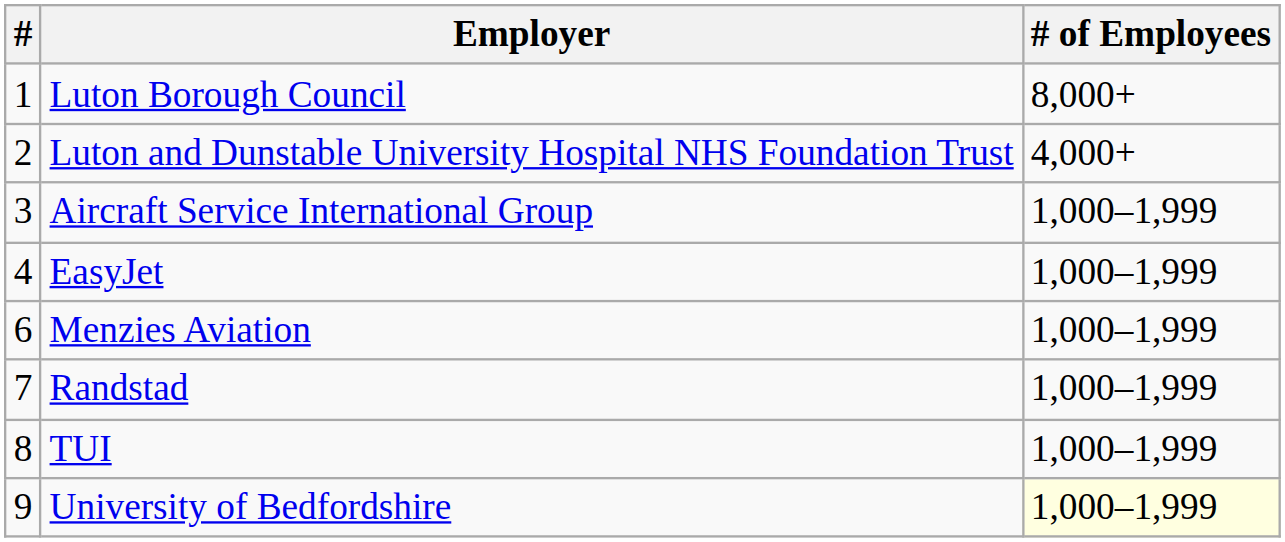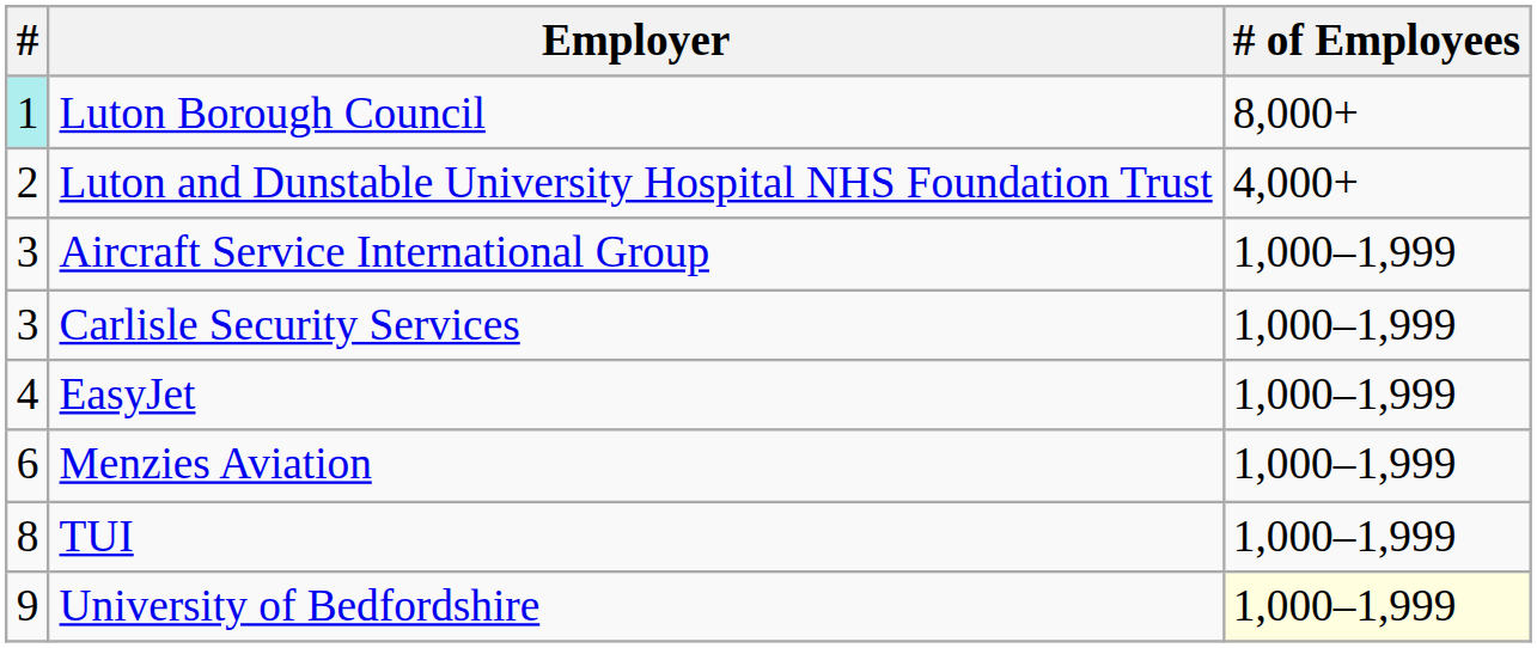Luton Borough Council | #: no background -> paleturquoise background
+ row: 3 | Carlisle Security Services | 1,000–1,999
- row: 7 | Randstad | 1,000–1,999
